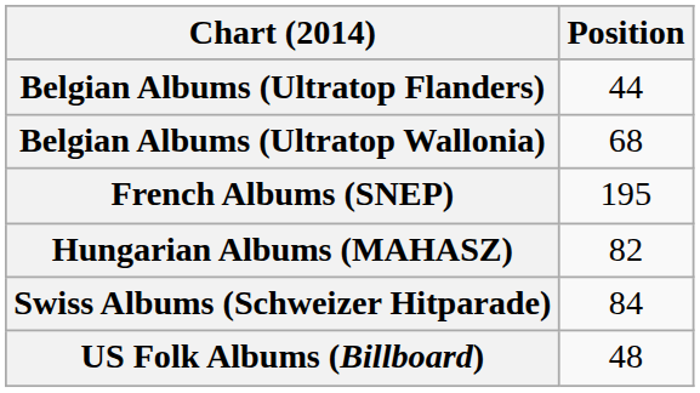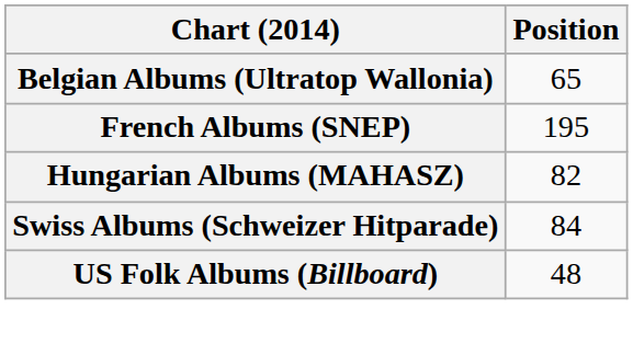- row: Belgian Albums (Ultratop Flanders) | 44
Belgian Albums (Ultratop Wallonia) | Position: 68 -> 65
